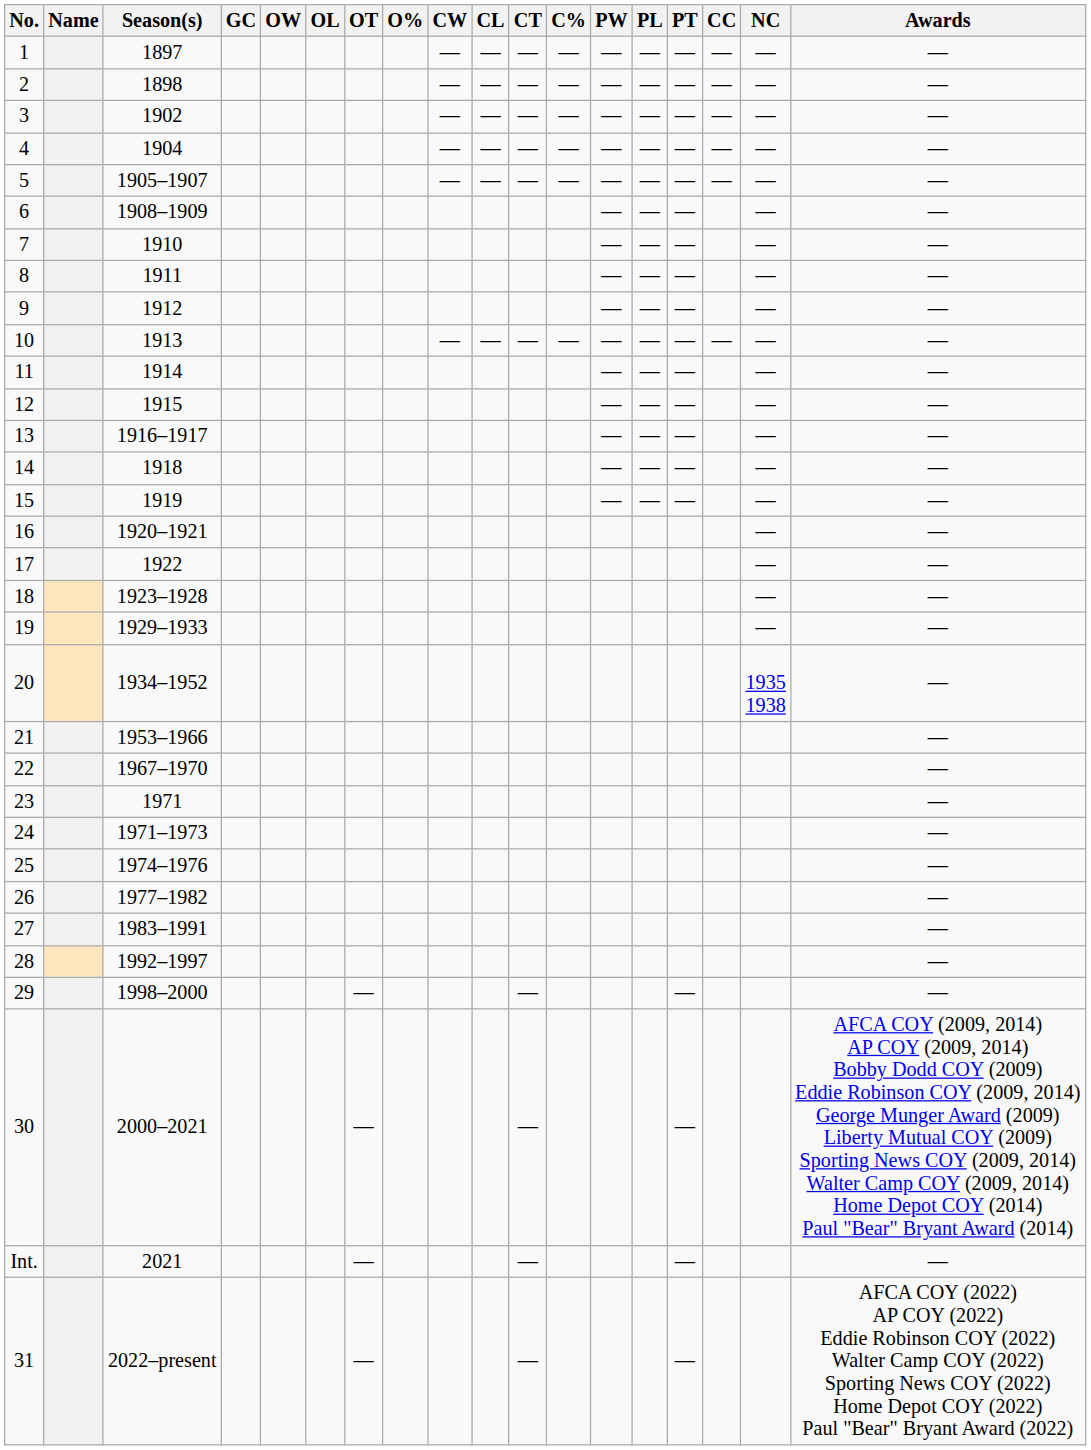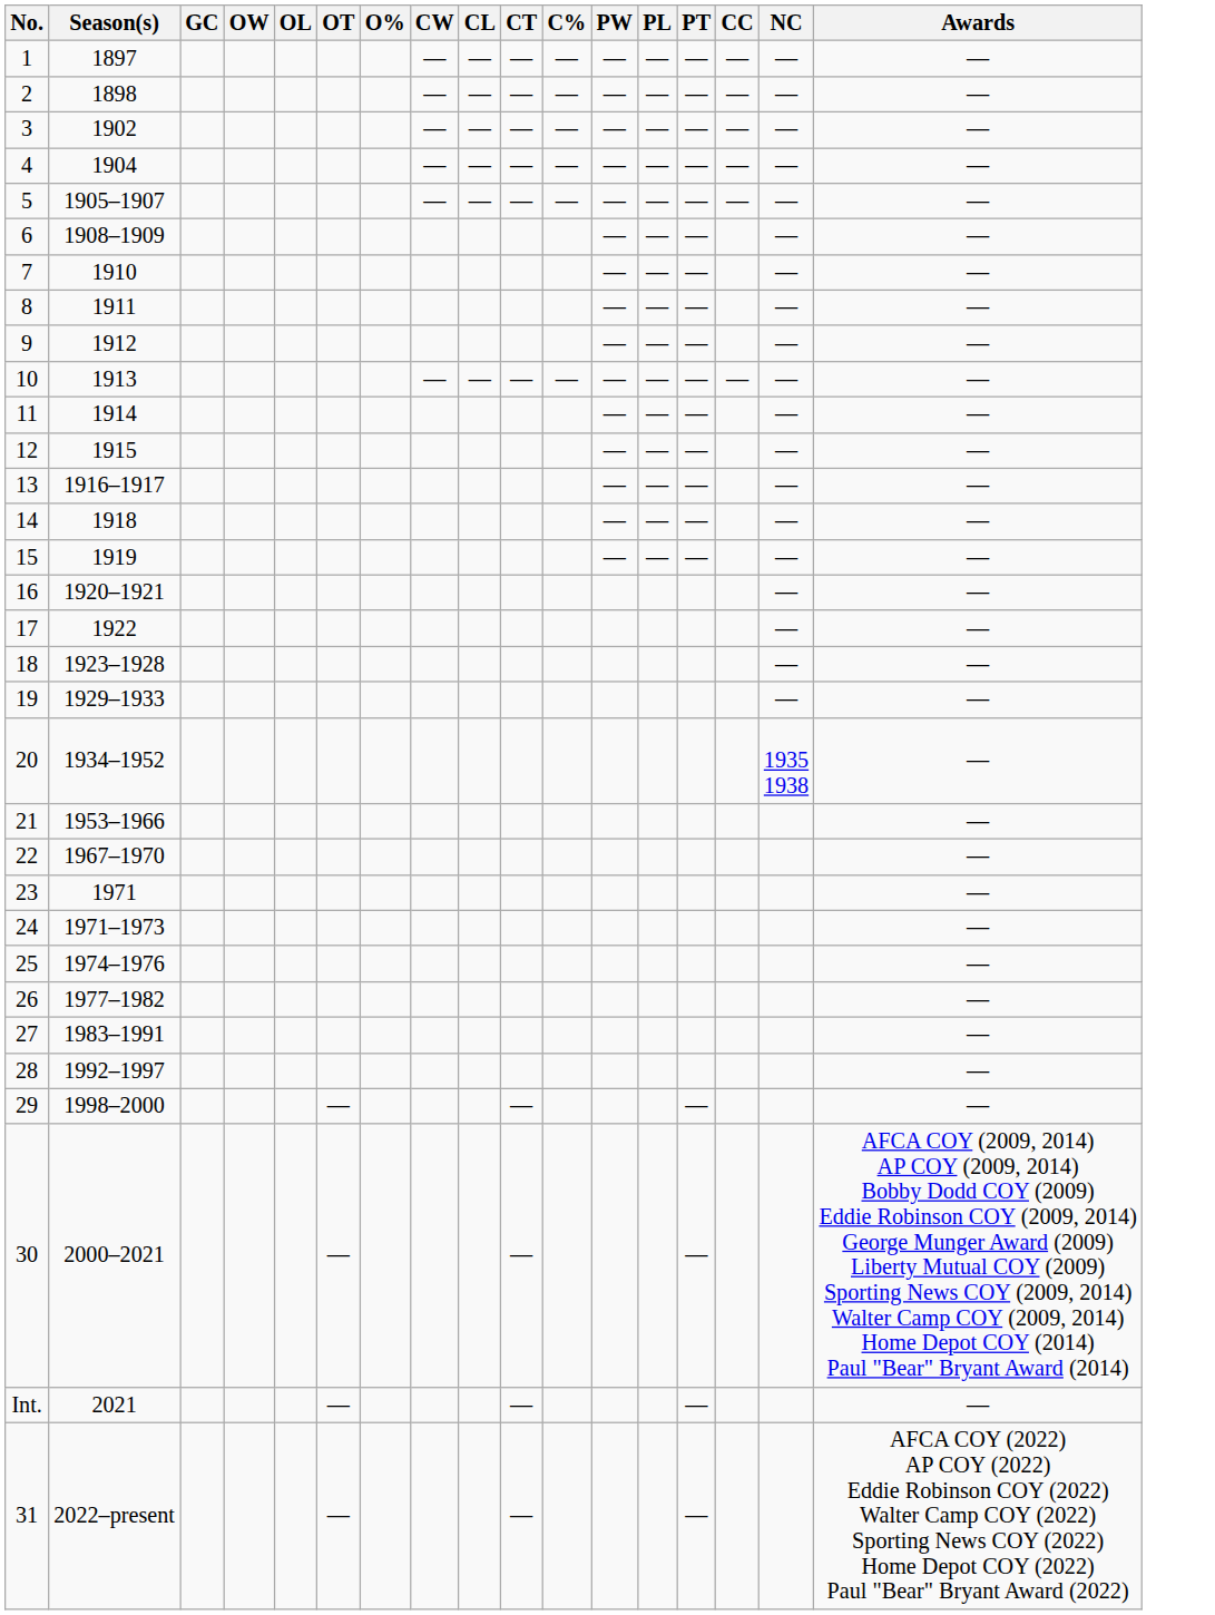- column: Name
